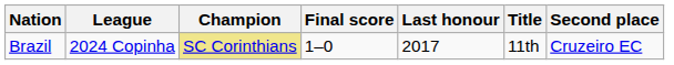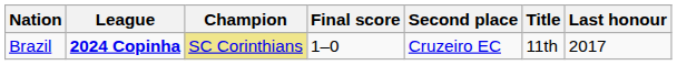columns swapped: Second place <-> Last honour
Brazil | League: normal -> bold
